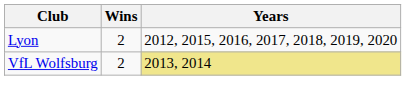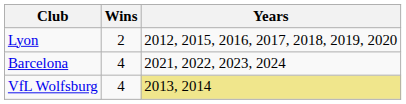+ row: Barcelona | 4 | 2021, 2022, 2023, 2024
VfL Wolfsburg | Wins: 2 -> 4
